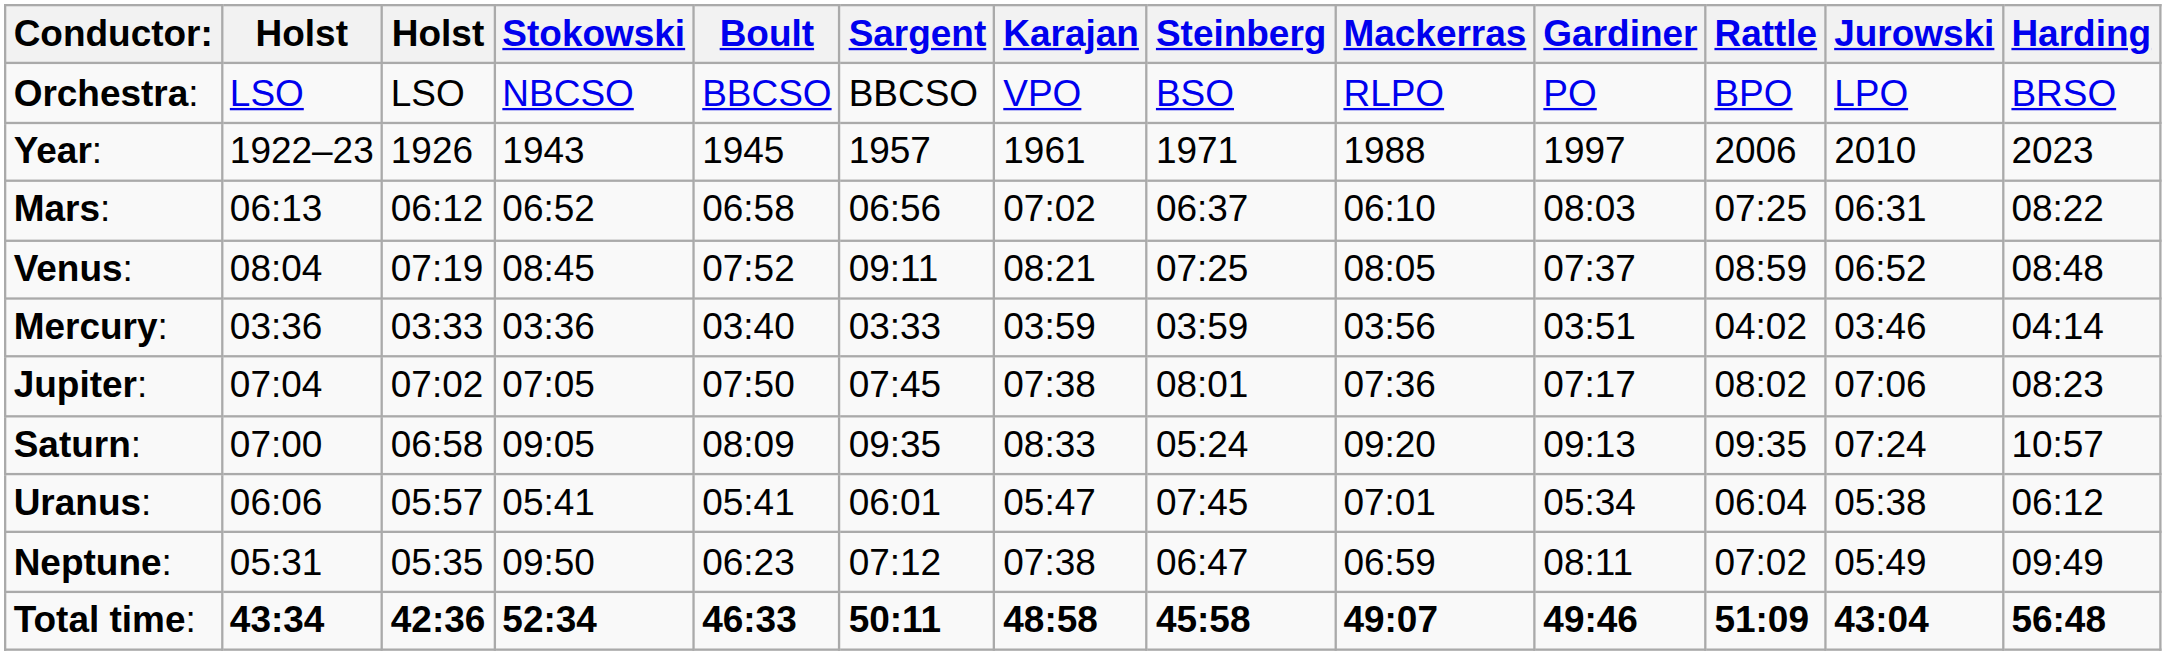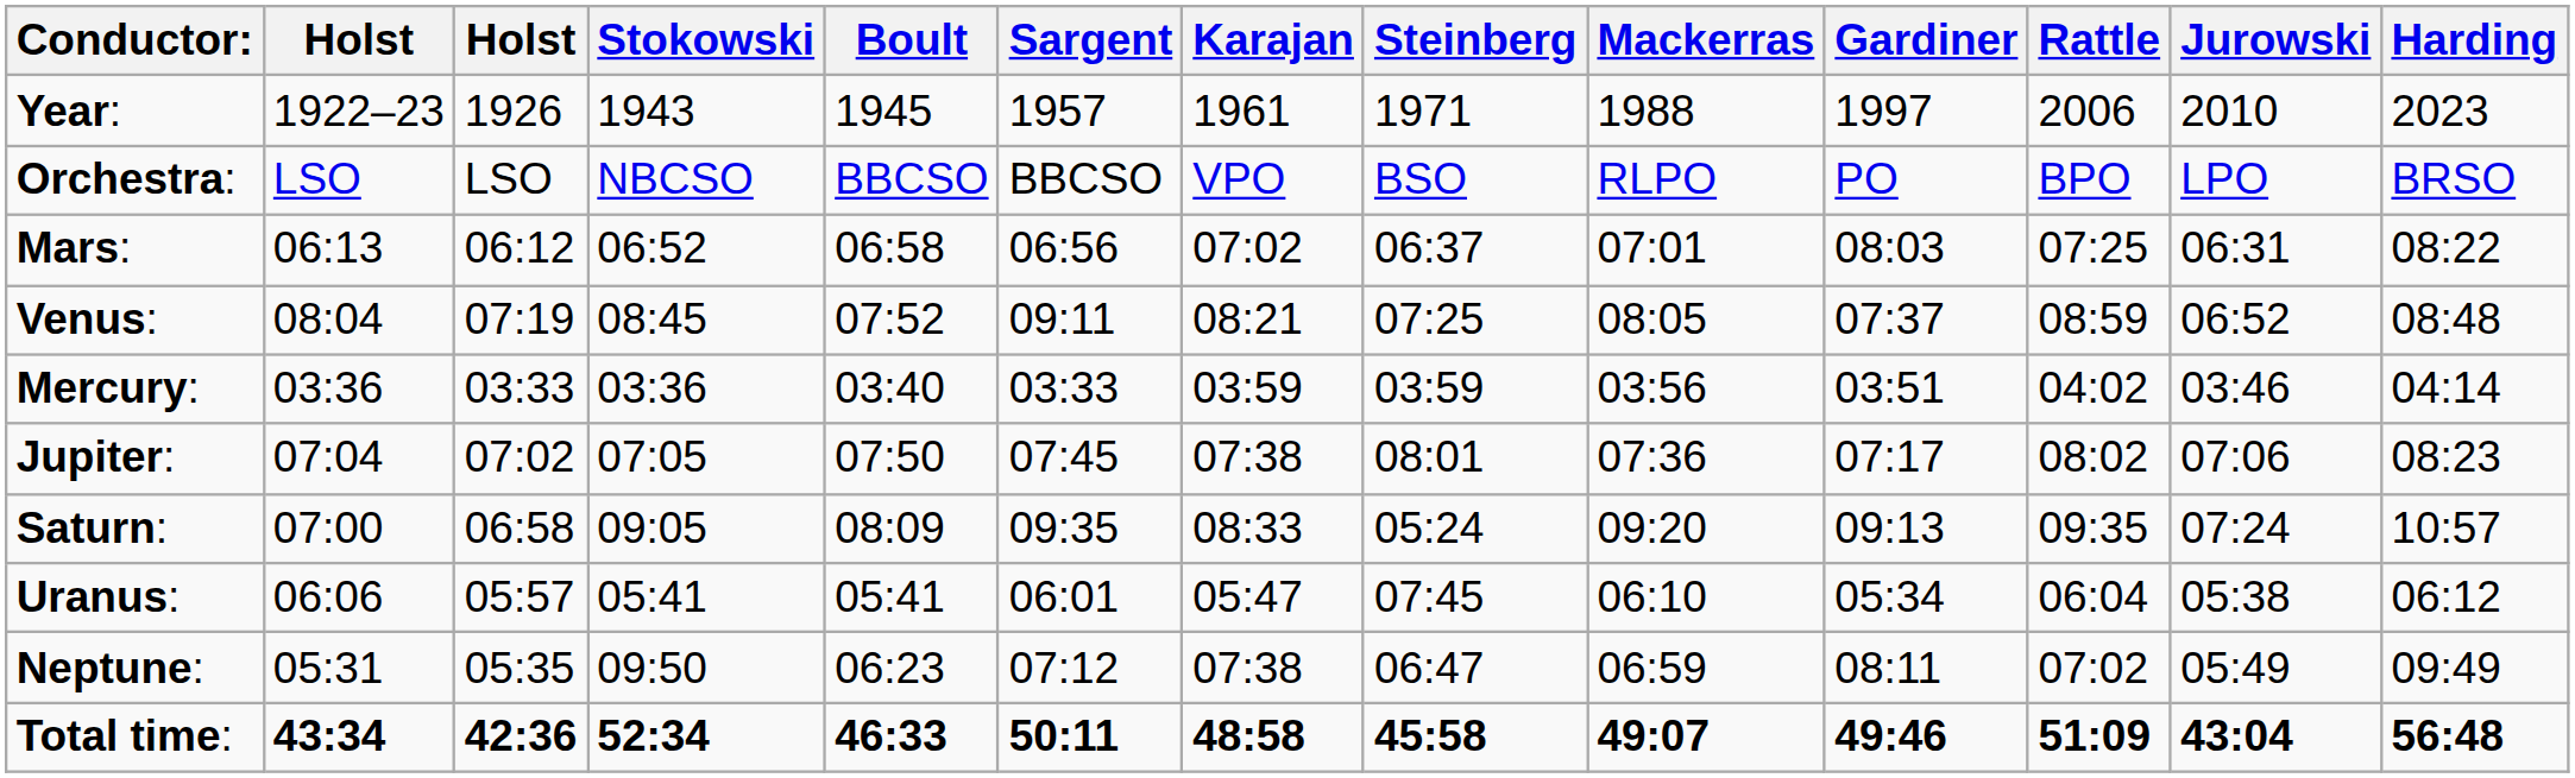rows swapped: Orchestra: <-> Year:
Mars: | Mackerras: 06:10 -> 07:01
Uranus: | Mackerras: 07:01 -> 06:10
